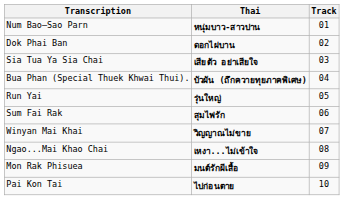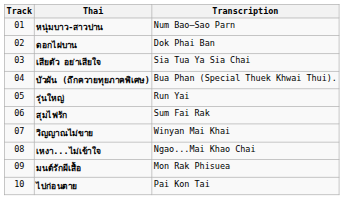columns swapped: Track <-> Transcription
